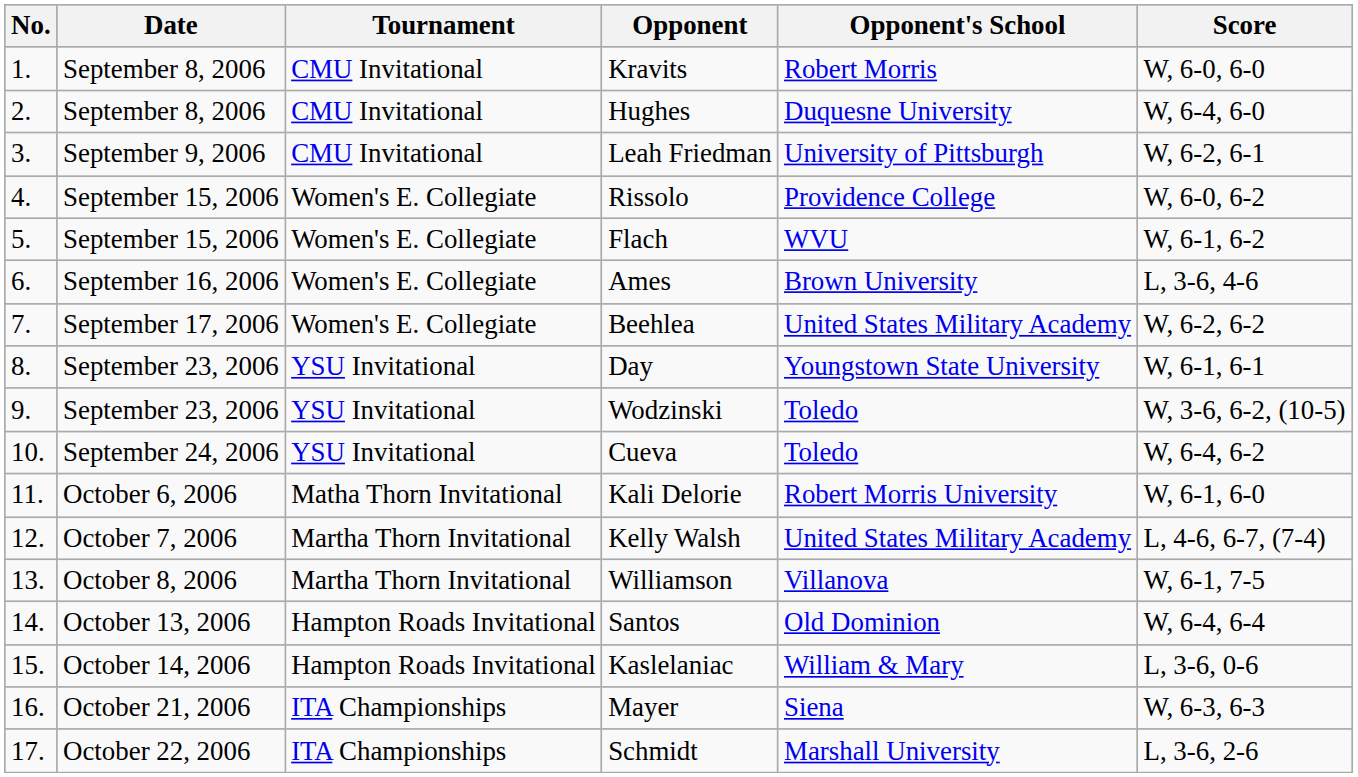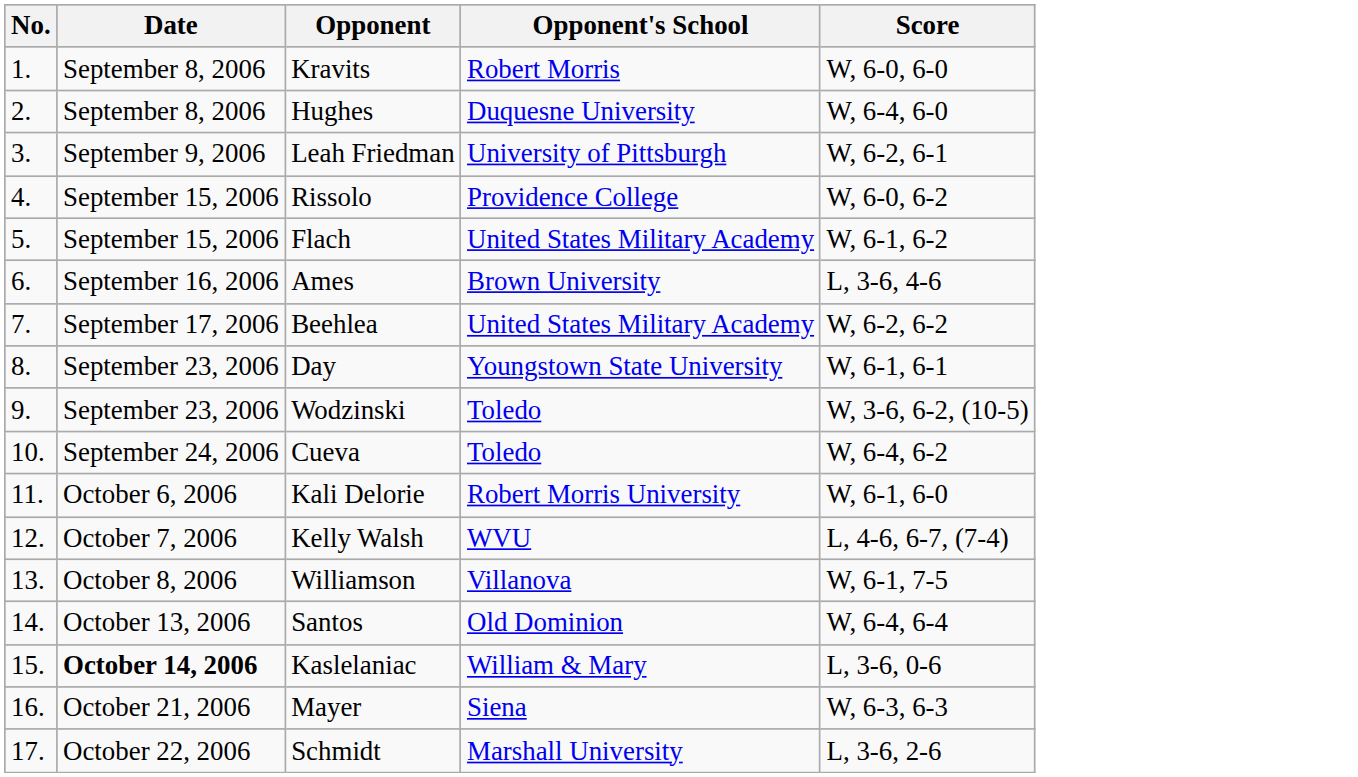- column: Tournament | CMU Invitational | CMU Invitational | CMU Invitational | Women's E. Collegiate | Women's E. Collegiate | Women's E. Collegiate | Women's E. Collegiate | YSU Invitational | YSU Invitational | YSU Invitational | Matha Thorn Invitational | Martha Thorn Invitational | Martha Thorn Invitational | Hampton Roads Invitational | Hampton Roads Invitational | ITA Championships | ITA Championships
Flach | Opponent's School: WVU -> United States Military Academy
Kelly Walsh | Opponent's School: United States Military Academy -> WVU
Kaslelaniac | Date: normal -> bold
